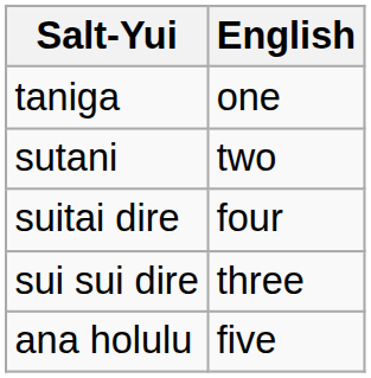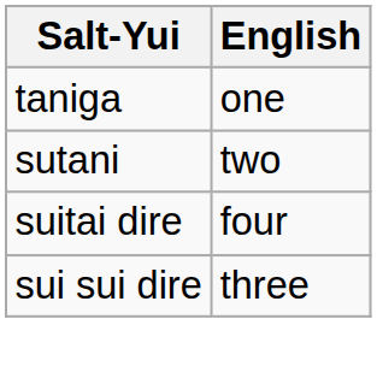- row: ana holulu | five
